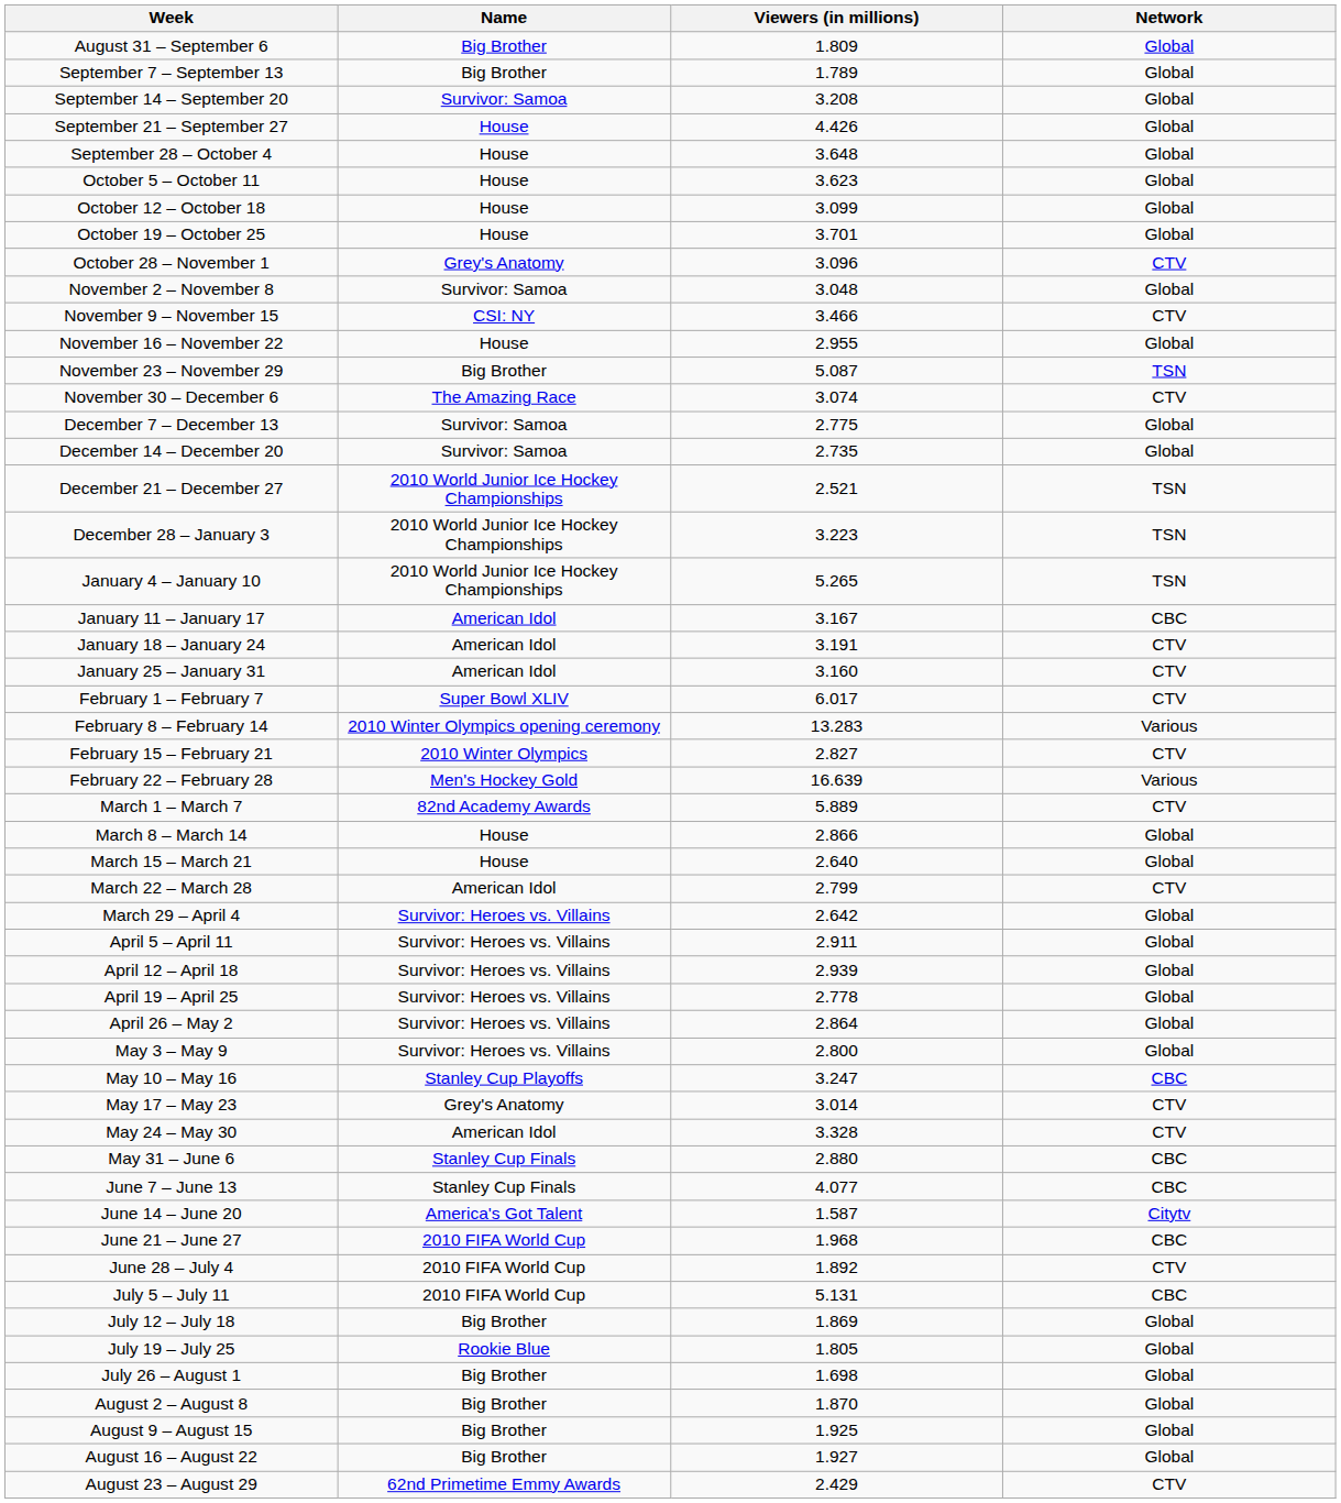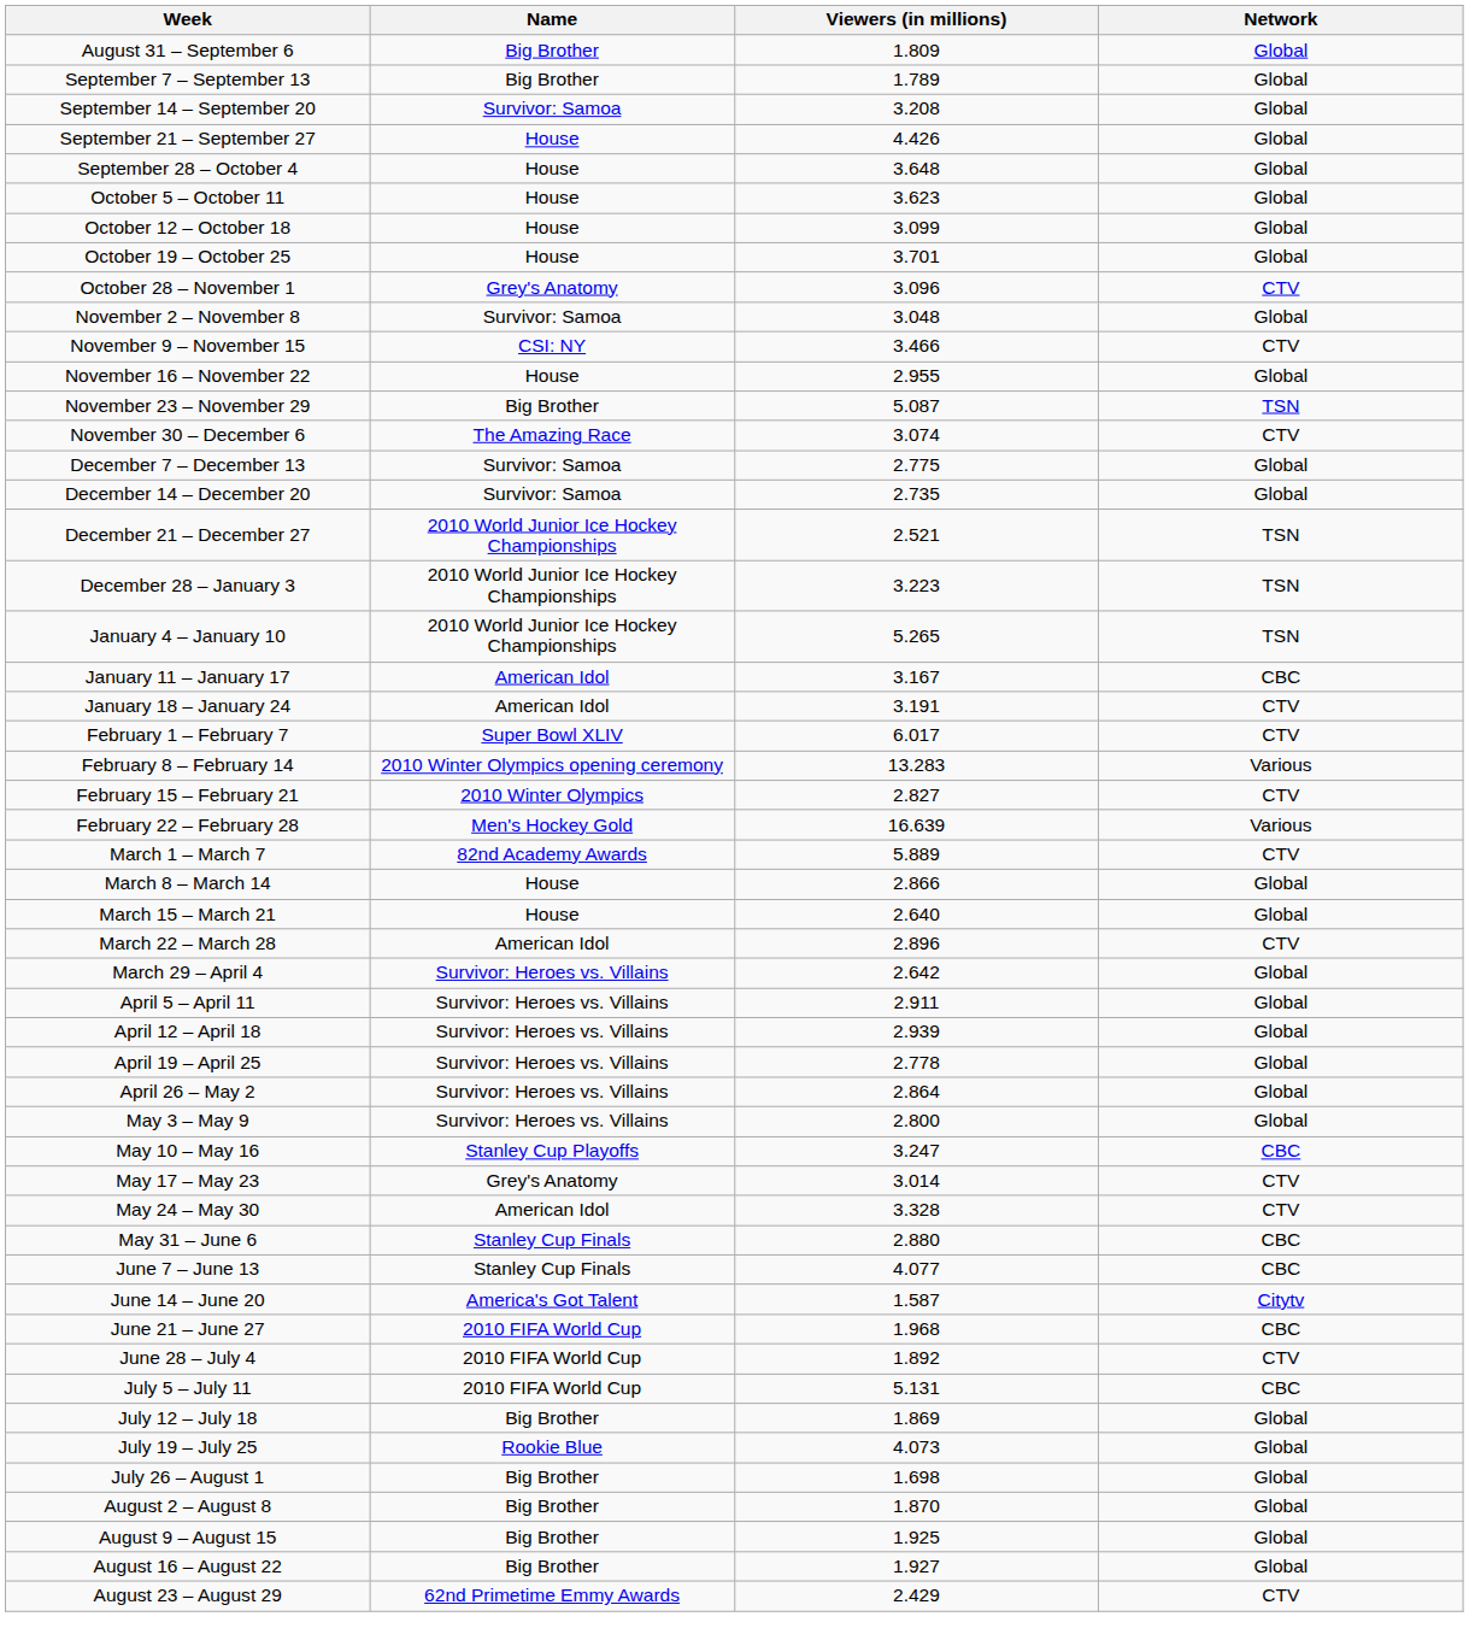- row: January 25 – January 31 | American Idol | 3.160 | CTV
March 22 – March 28 | Viewers (in millions): 2.799 -> 2.896
July 19 – July 25 | Viewers (in millions): 1.805 -> 4.073
